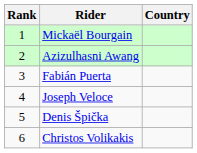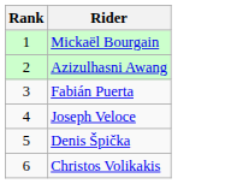- column: Country
